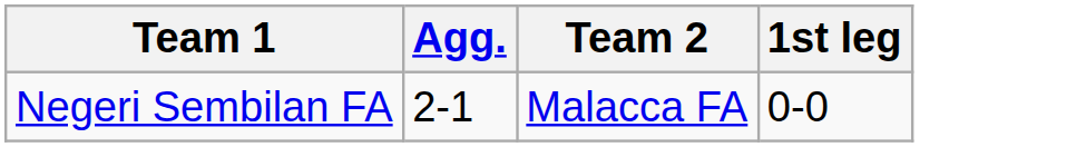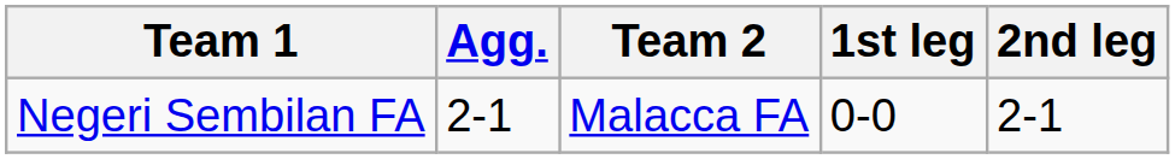+ column: 2nd leg | 2-1
